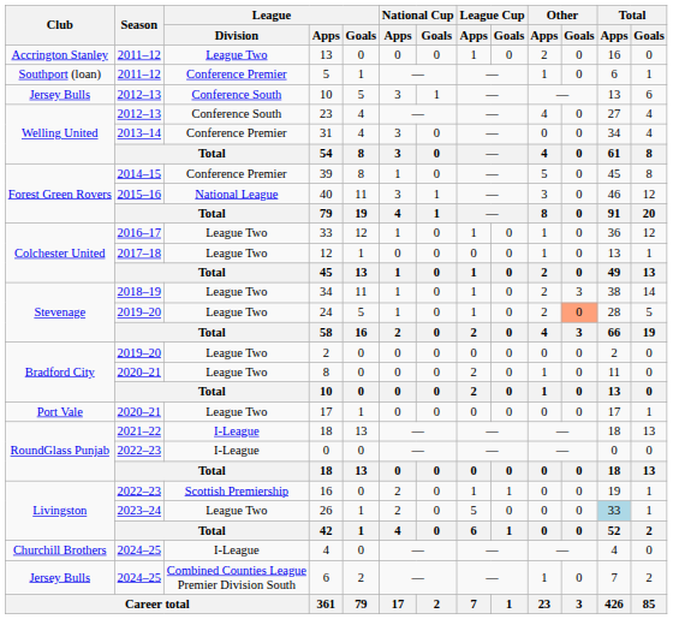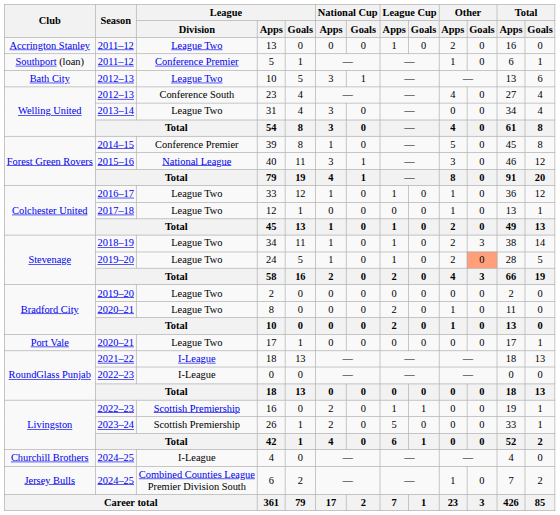2012–13 / 10 | Club: Jersey Bulls -> Bath City
2012–13 / 10 | League / Division: Conference South -> League Two
31 | League / Division: Conference Premier -> League Two
26 | League / Division: League Two -> Scottish Premiership
26 | Total / Apps: lightblue background -> no background
